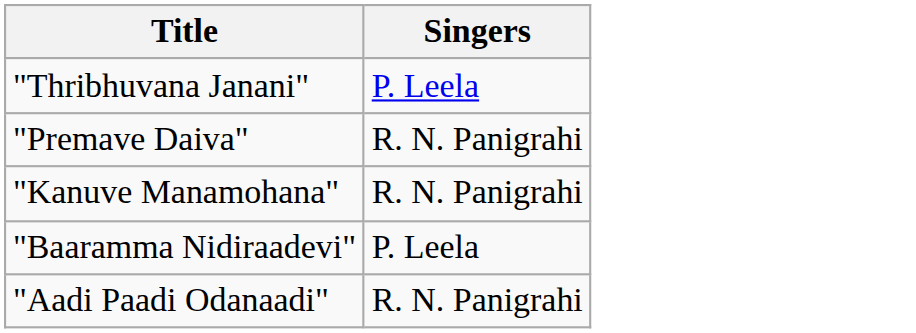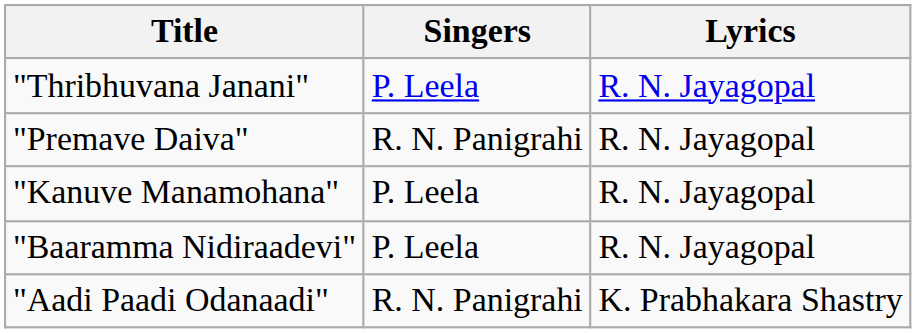+ column: Lyrics | R. N. Jayagopal | R. N. Jayagopal | R. N. Jayagopal | R. N. Jayagopal | K. Prabhakara Shastry
"Kanuve Manamohana" | Singers: R. N. Panigrahi -> P. Leela
